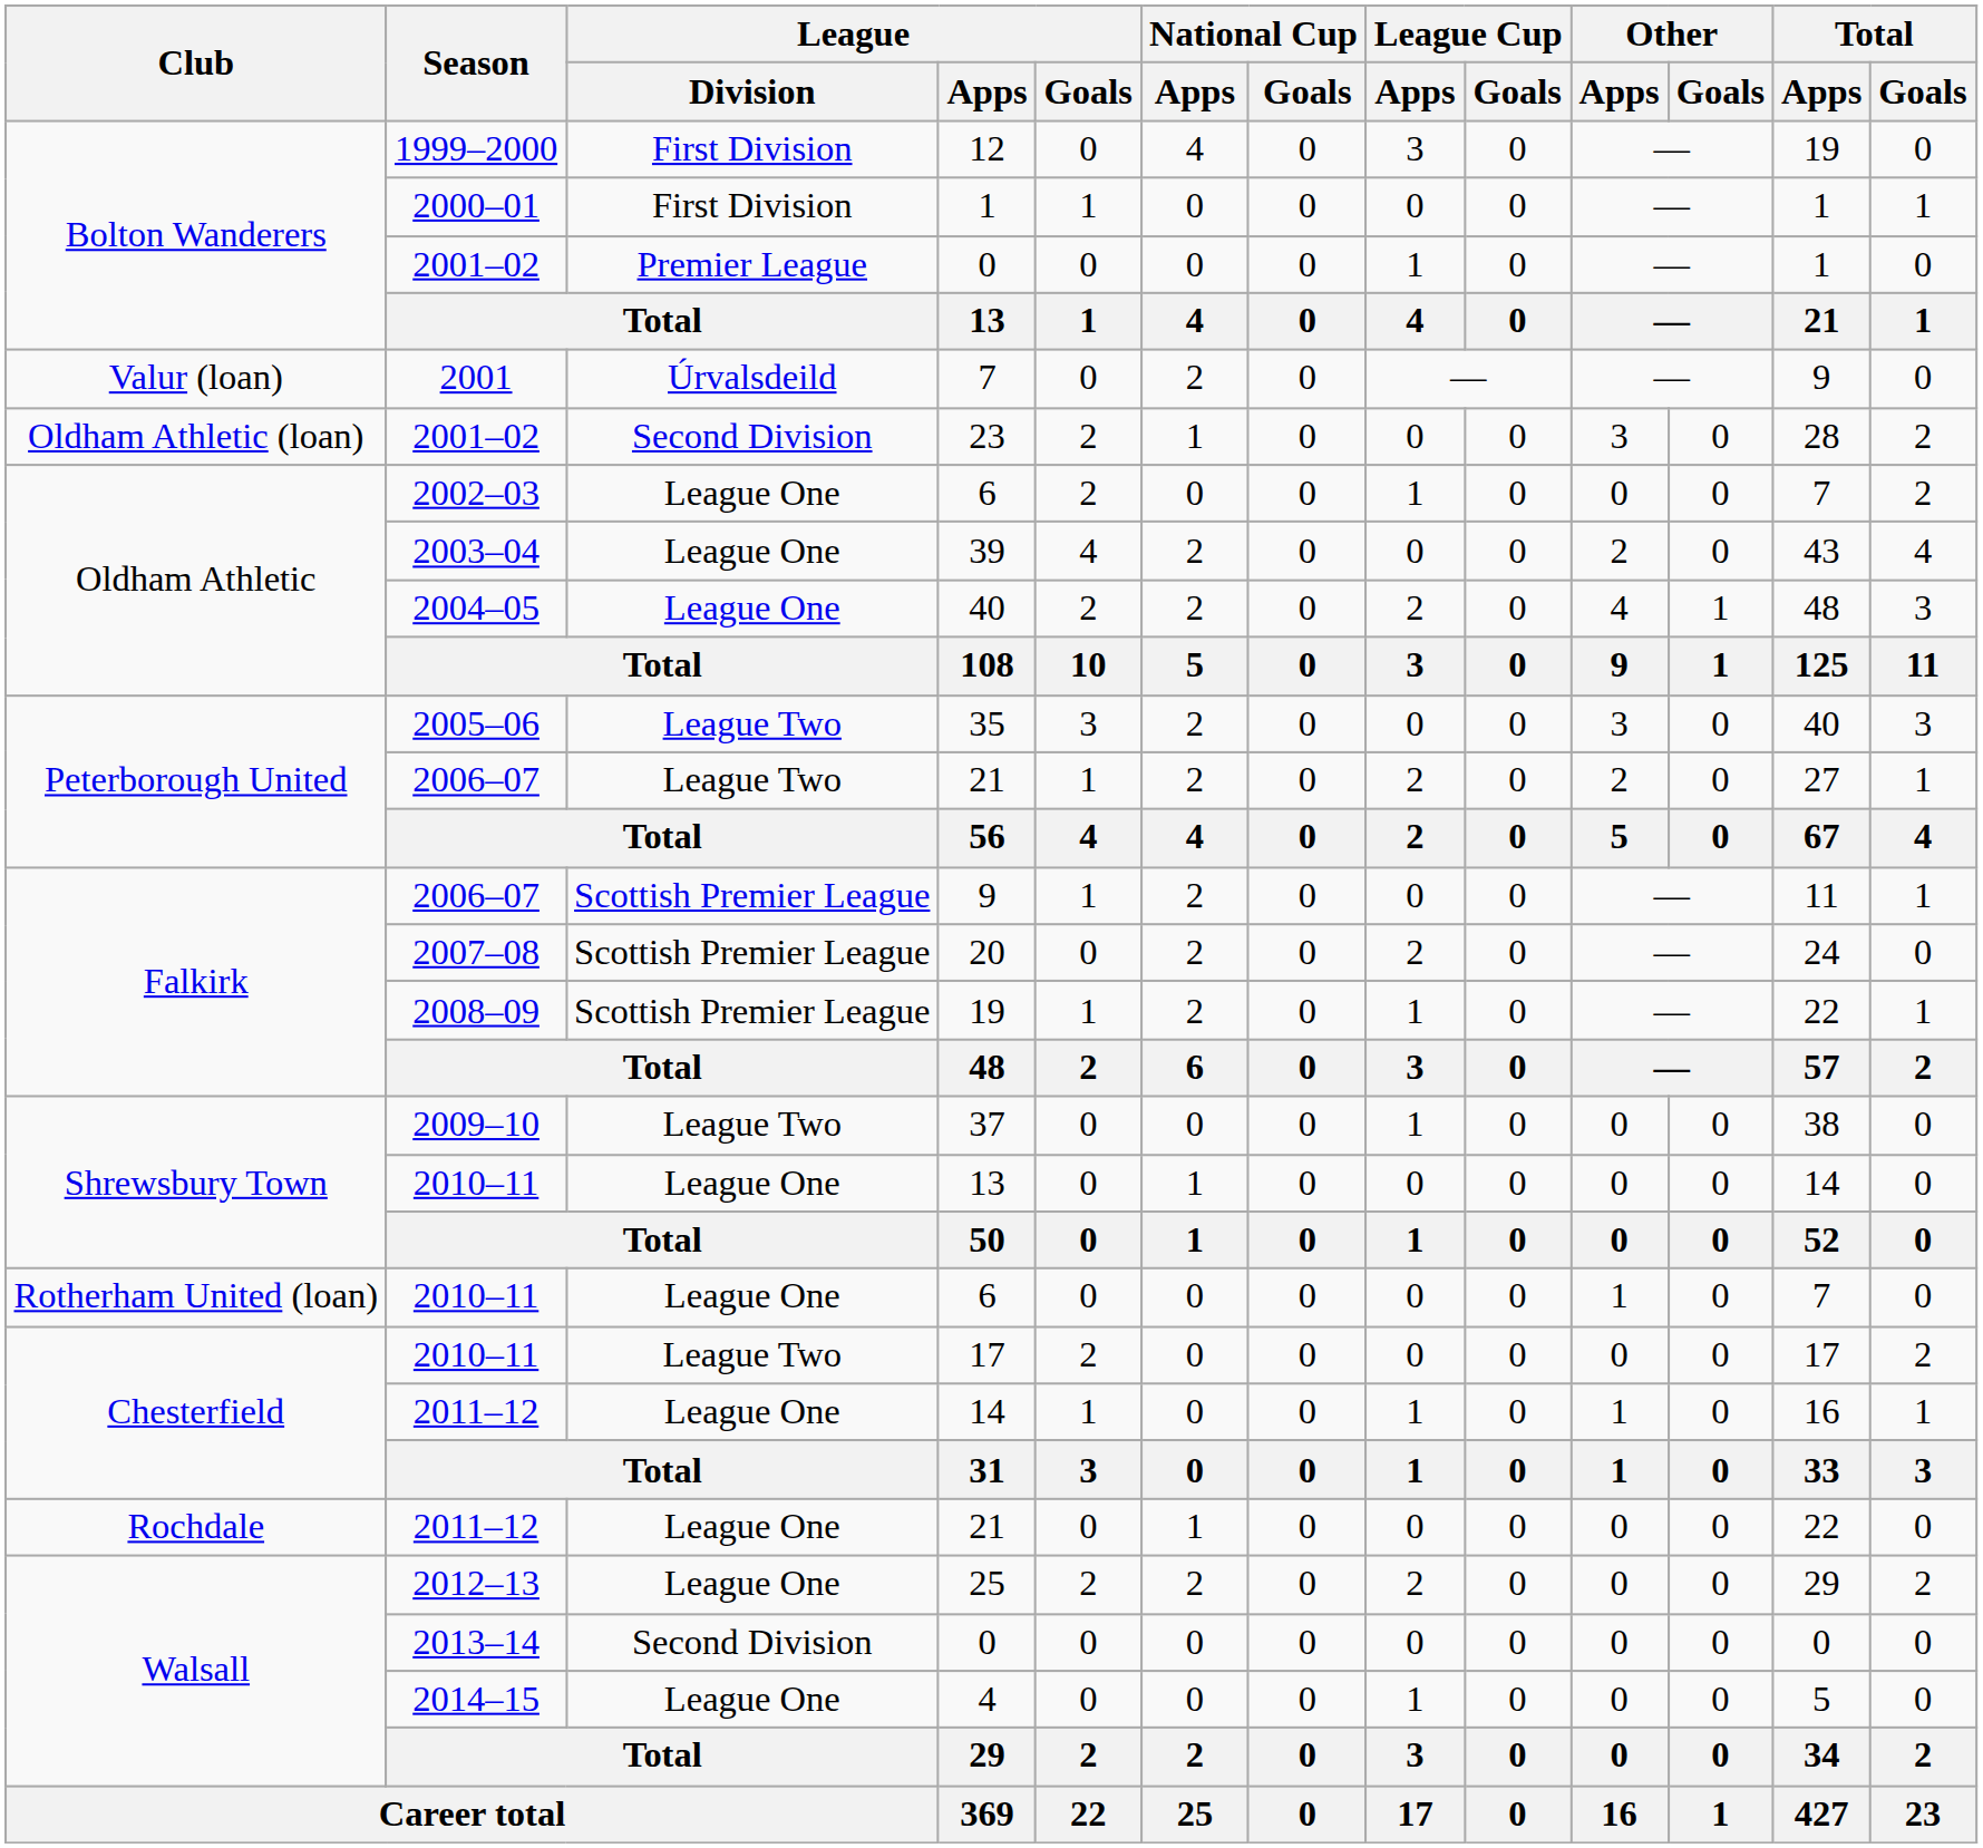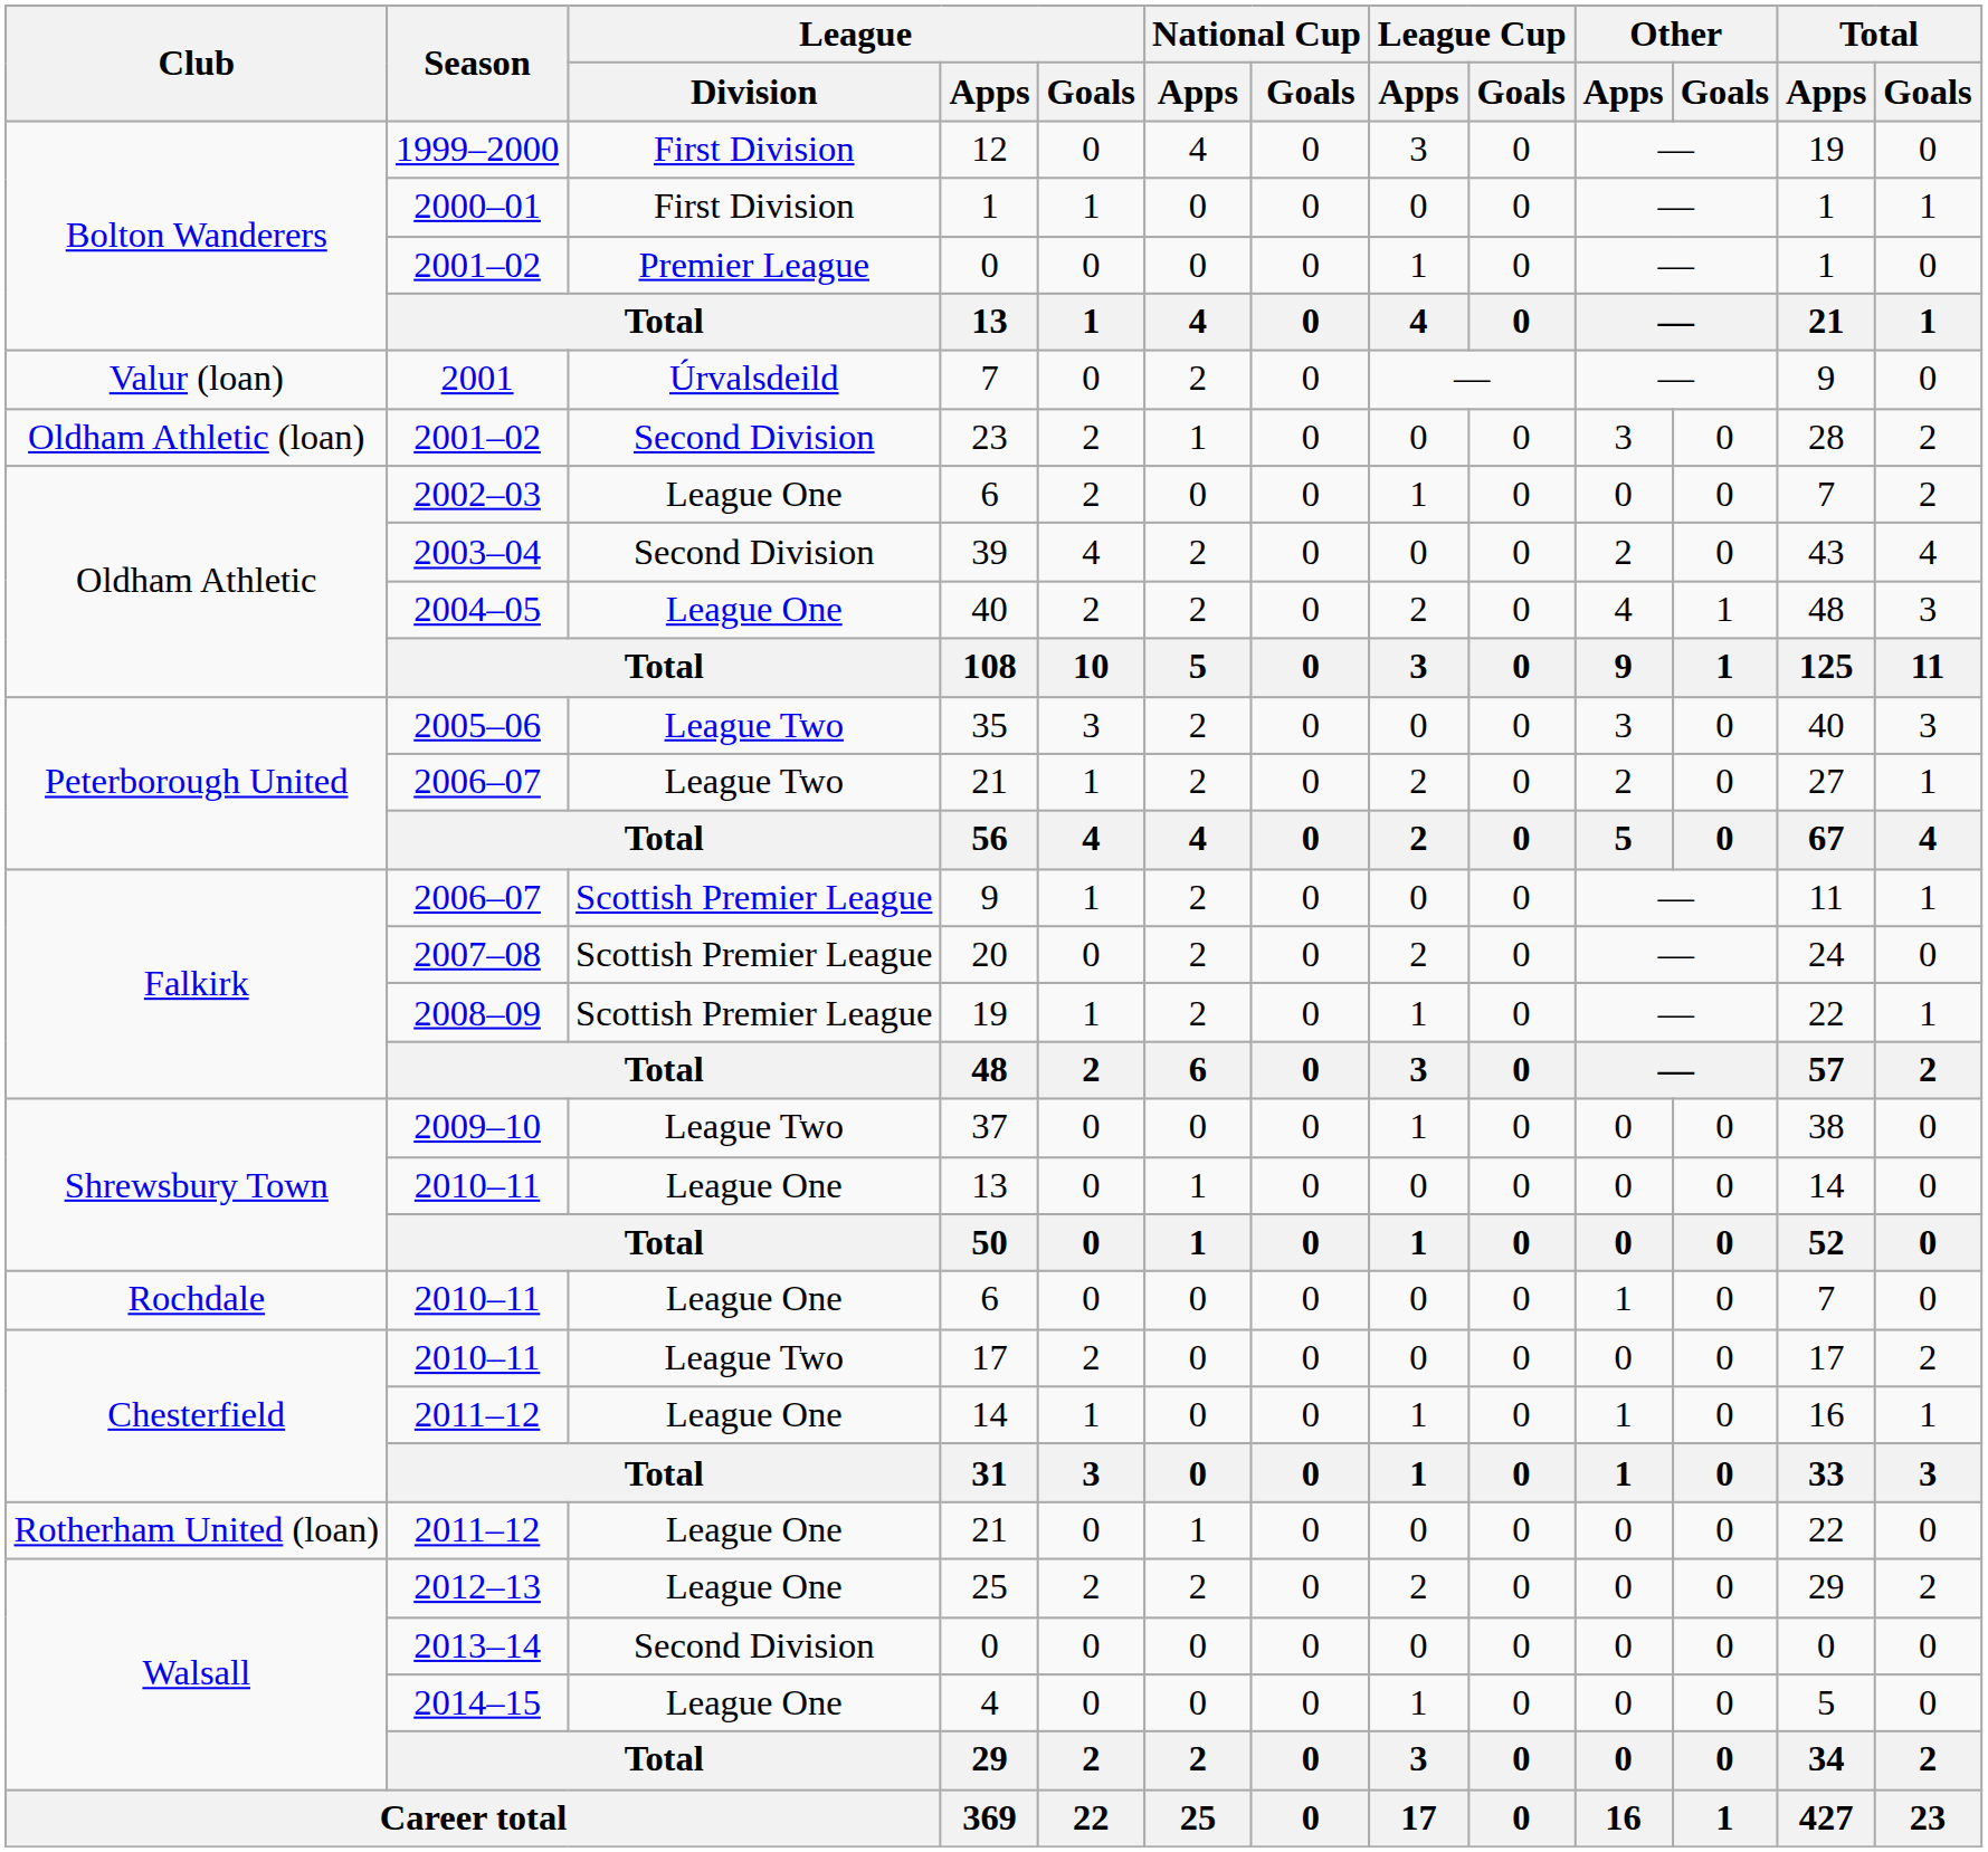39 | League / Division: League One -> Second Division
2010–11 / 6 | Club: Rotherham United (loan) -> Rochdale
2011–12 / 21 | Club: Rochdale -> Rotherham United (loan)
